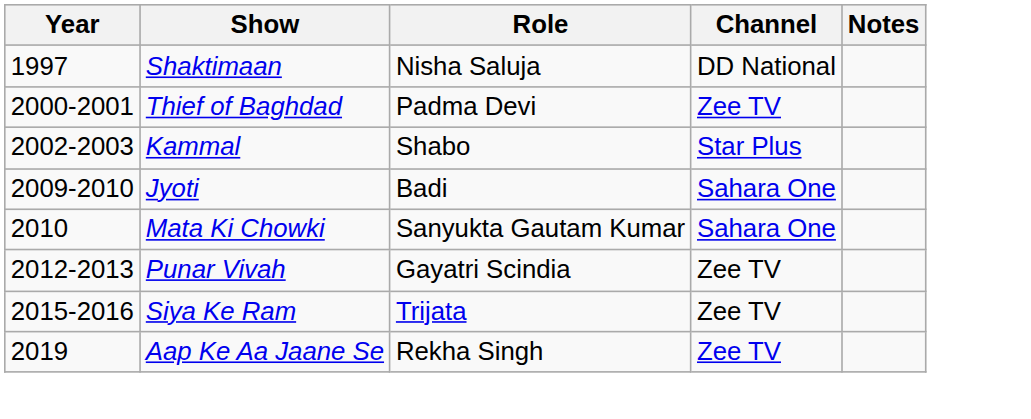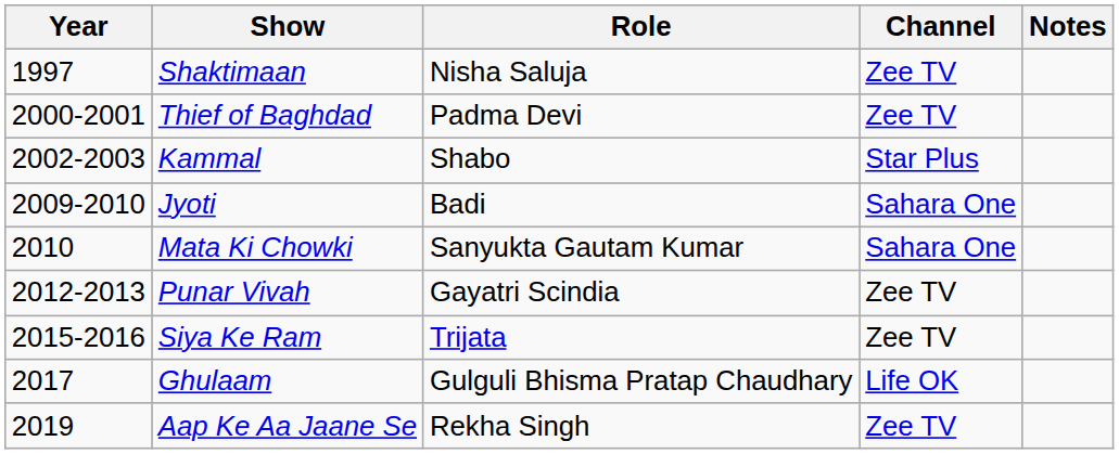Shaktimaan | Channel: DD National -> Zee TV
+ row: 2017 | Ghulaam | Gulguli Bhisma Pratap Chaudhary | Life OK
